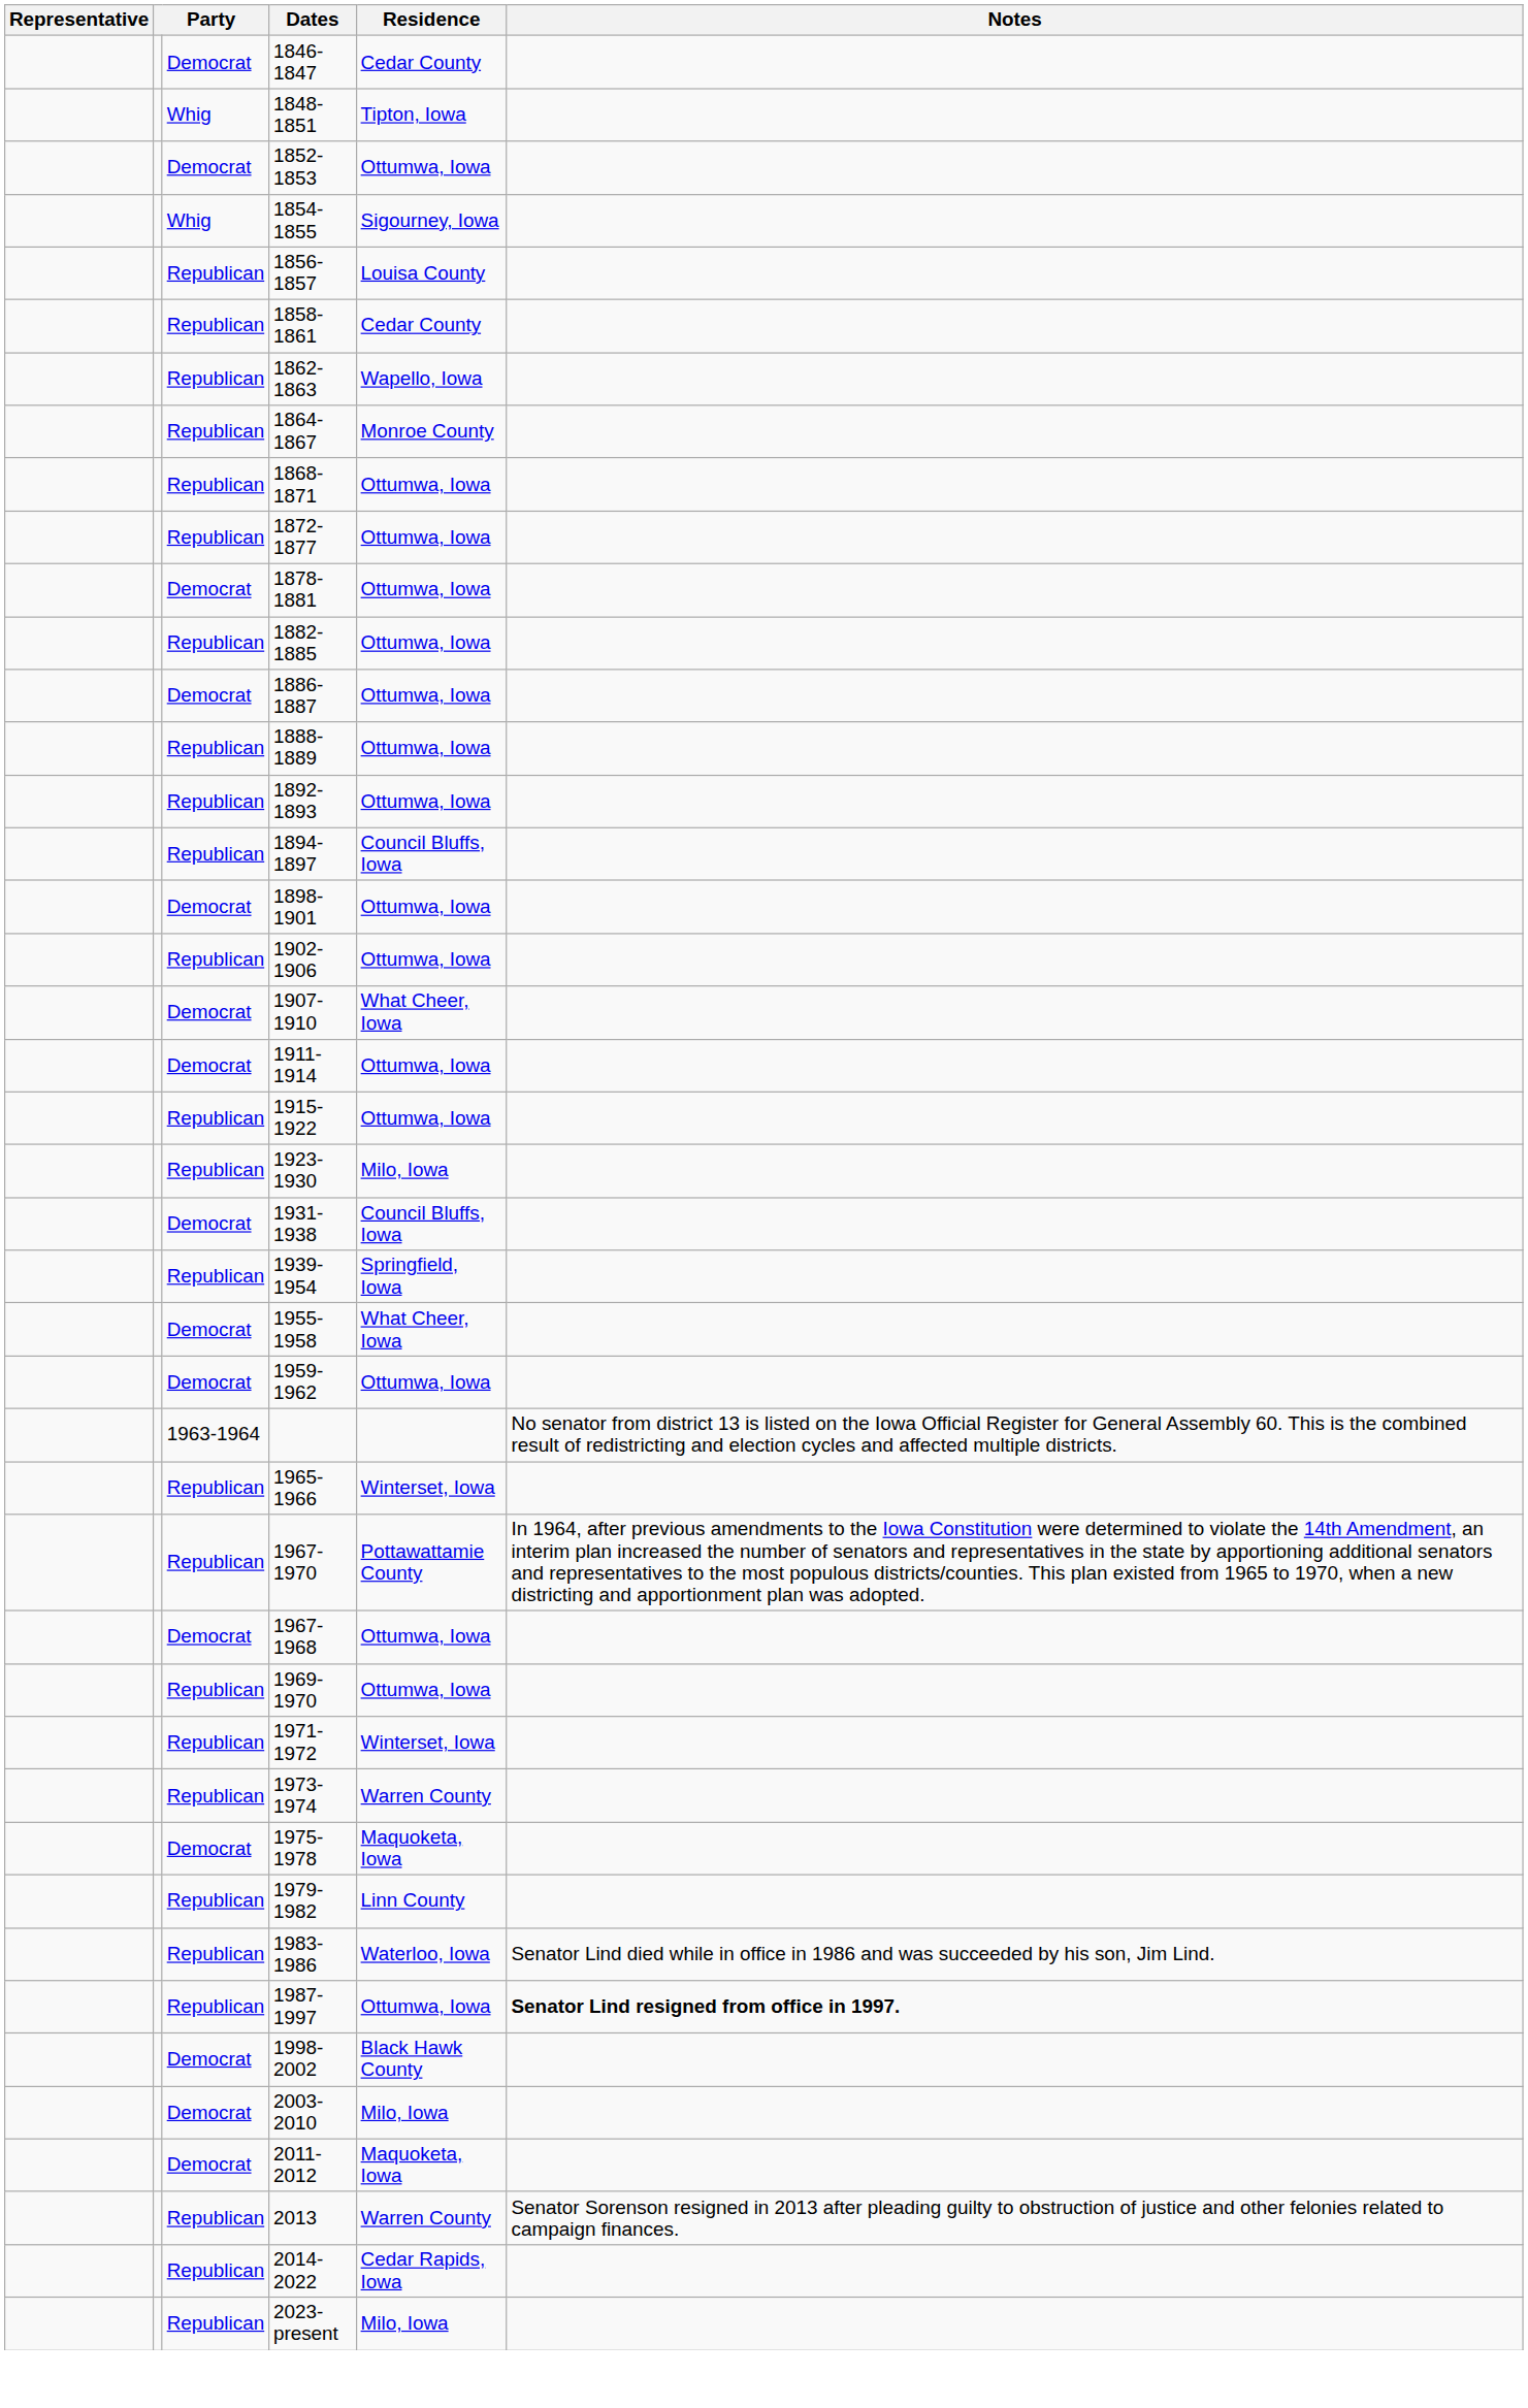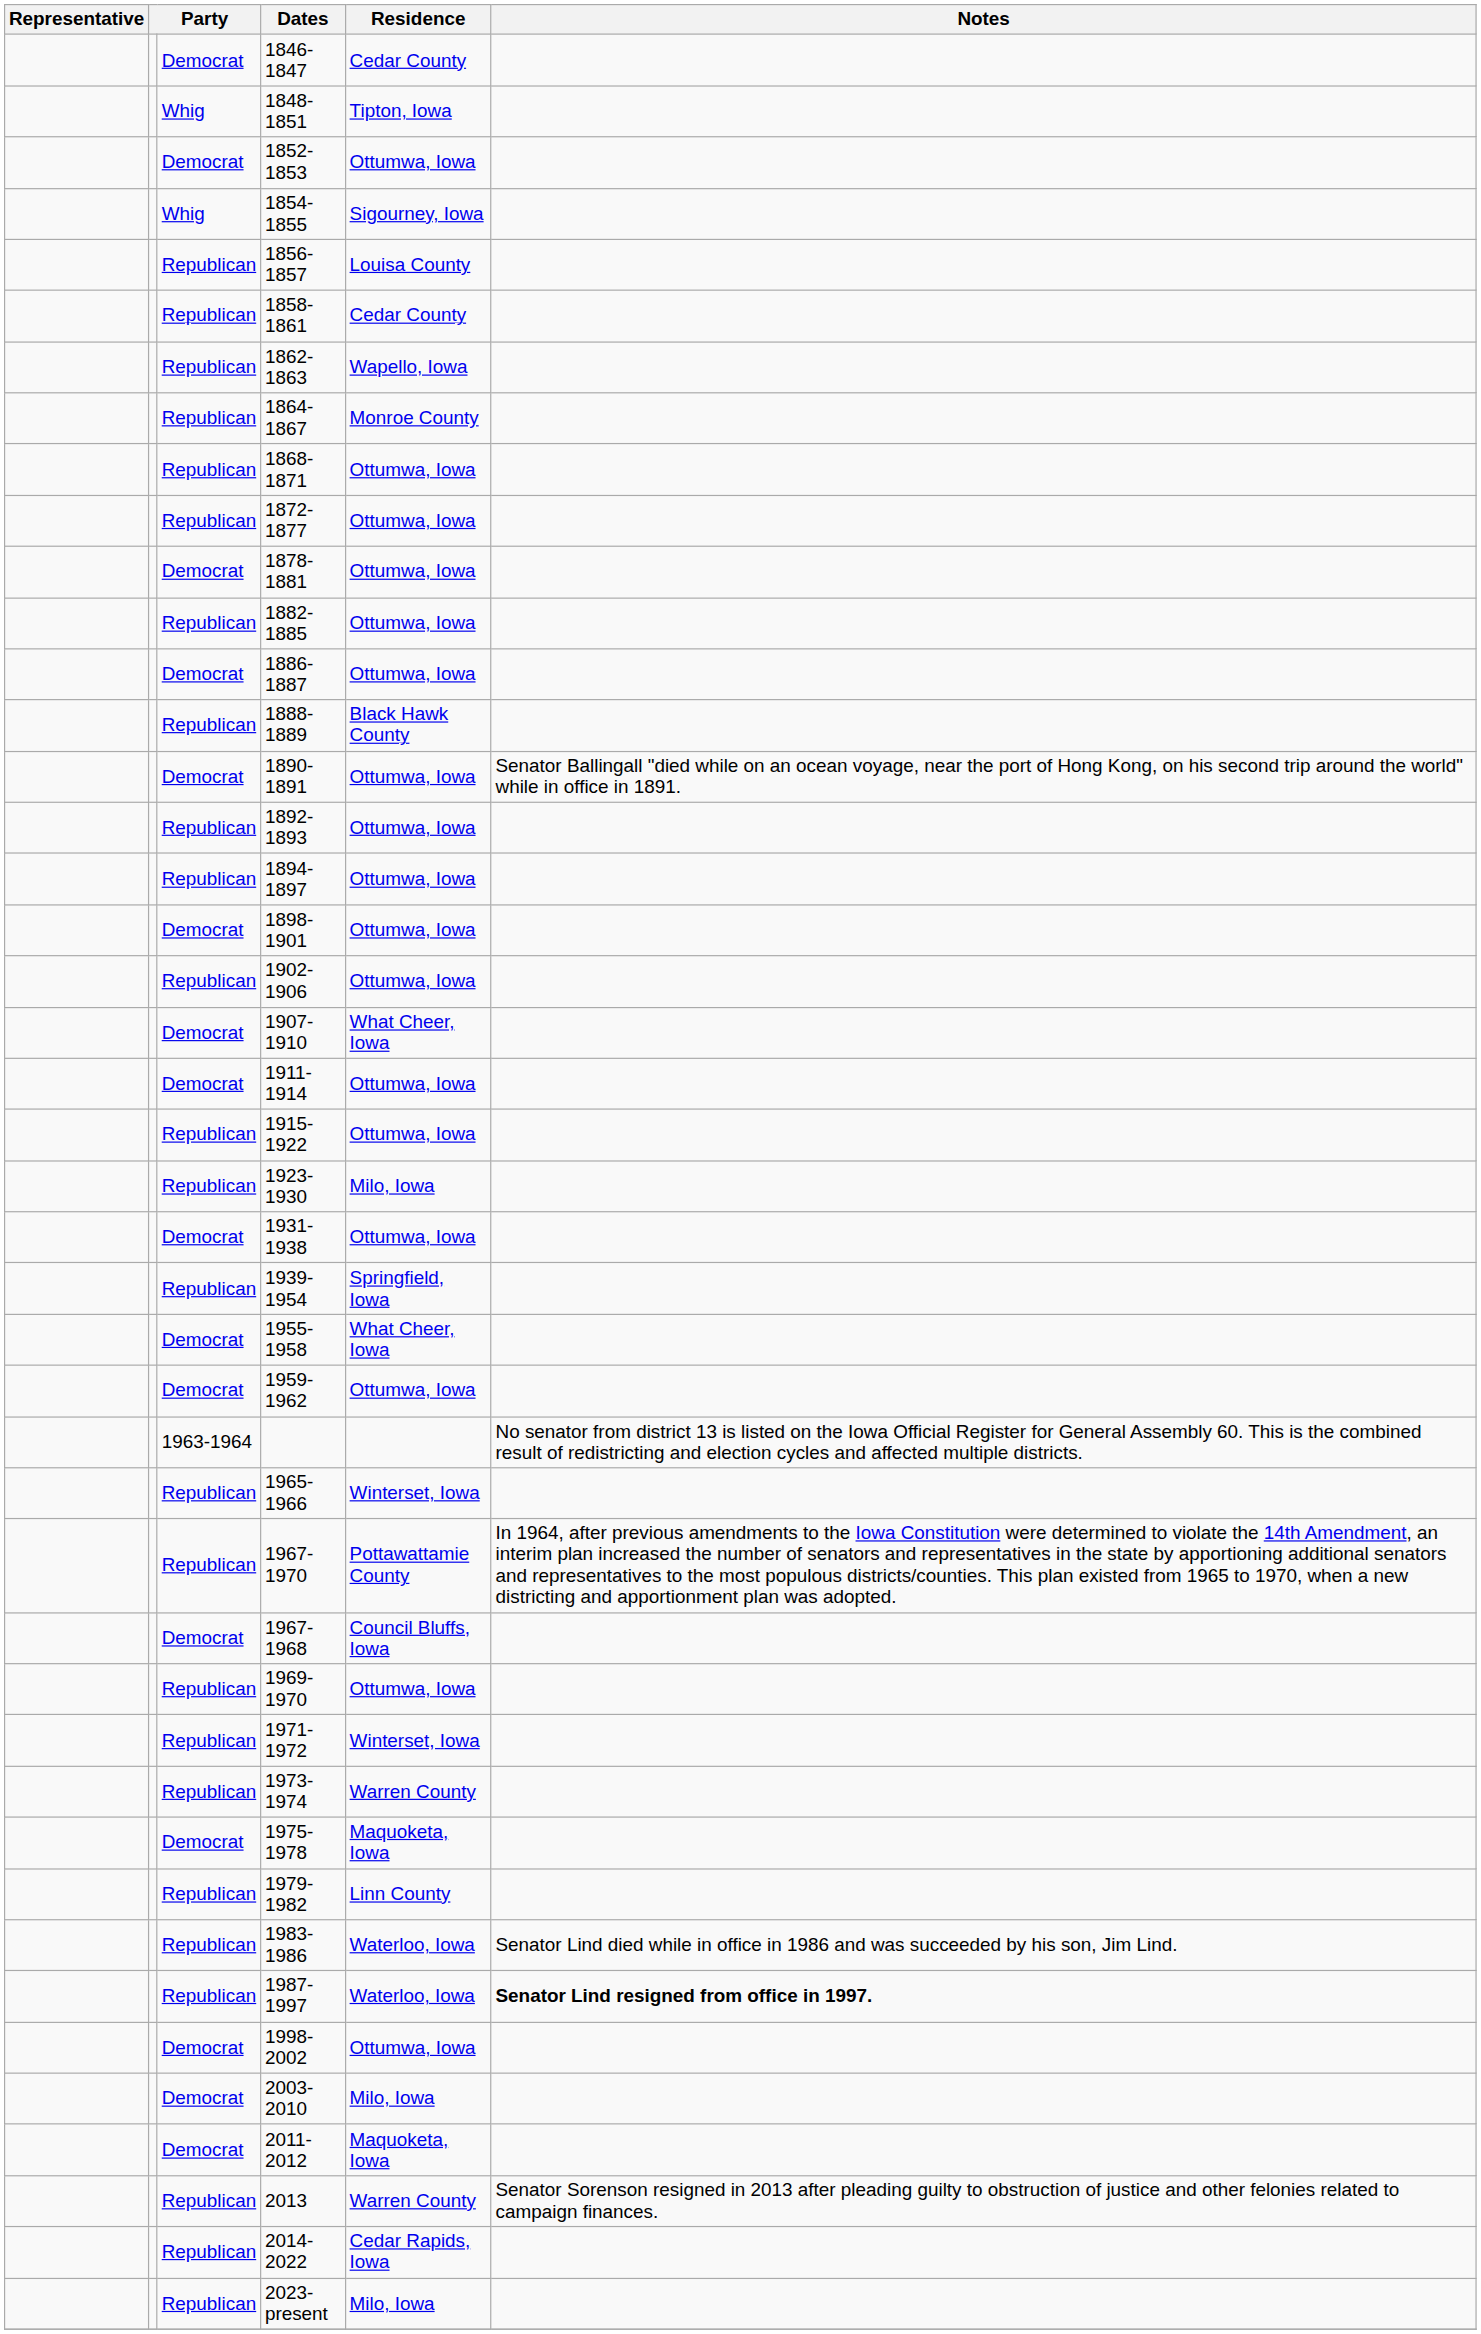1888-1889 | Residence: Ottumwa, Iowa -> Black Hawk County
+ row: Democrat | 1890-1891 | Ottumwa, Iowa | Senator Ballingall "died while on an ocean voyage, near the port of Hong Kong, on his second trip around the world" while in office in 1891.
1894-1897 | Residence: Council Bluffs, Iowa -> Ottumwa, Iowa
1931-1938 | Residence: Council Bluffs, Iowa -> Ottumwa, Iowa
1967-1968 | Residence: Ottumwa, Iowa -> Council Bluffs, Iowa
1987-1997 | Residence: Ottumwa, Iowa -> Waterloo, Iowa
1998-2002 | Residence: Black Hawk County -> Ottumwa, Iowa
